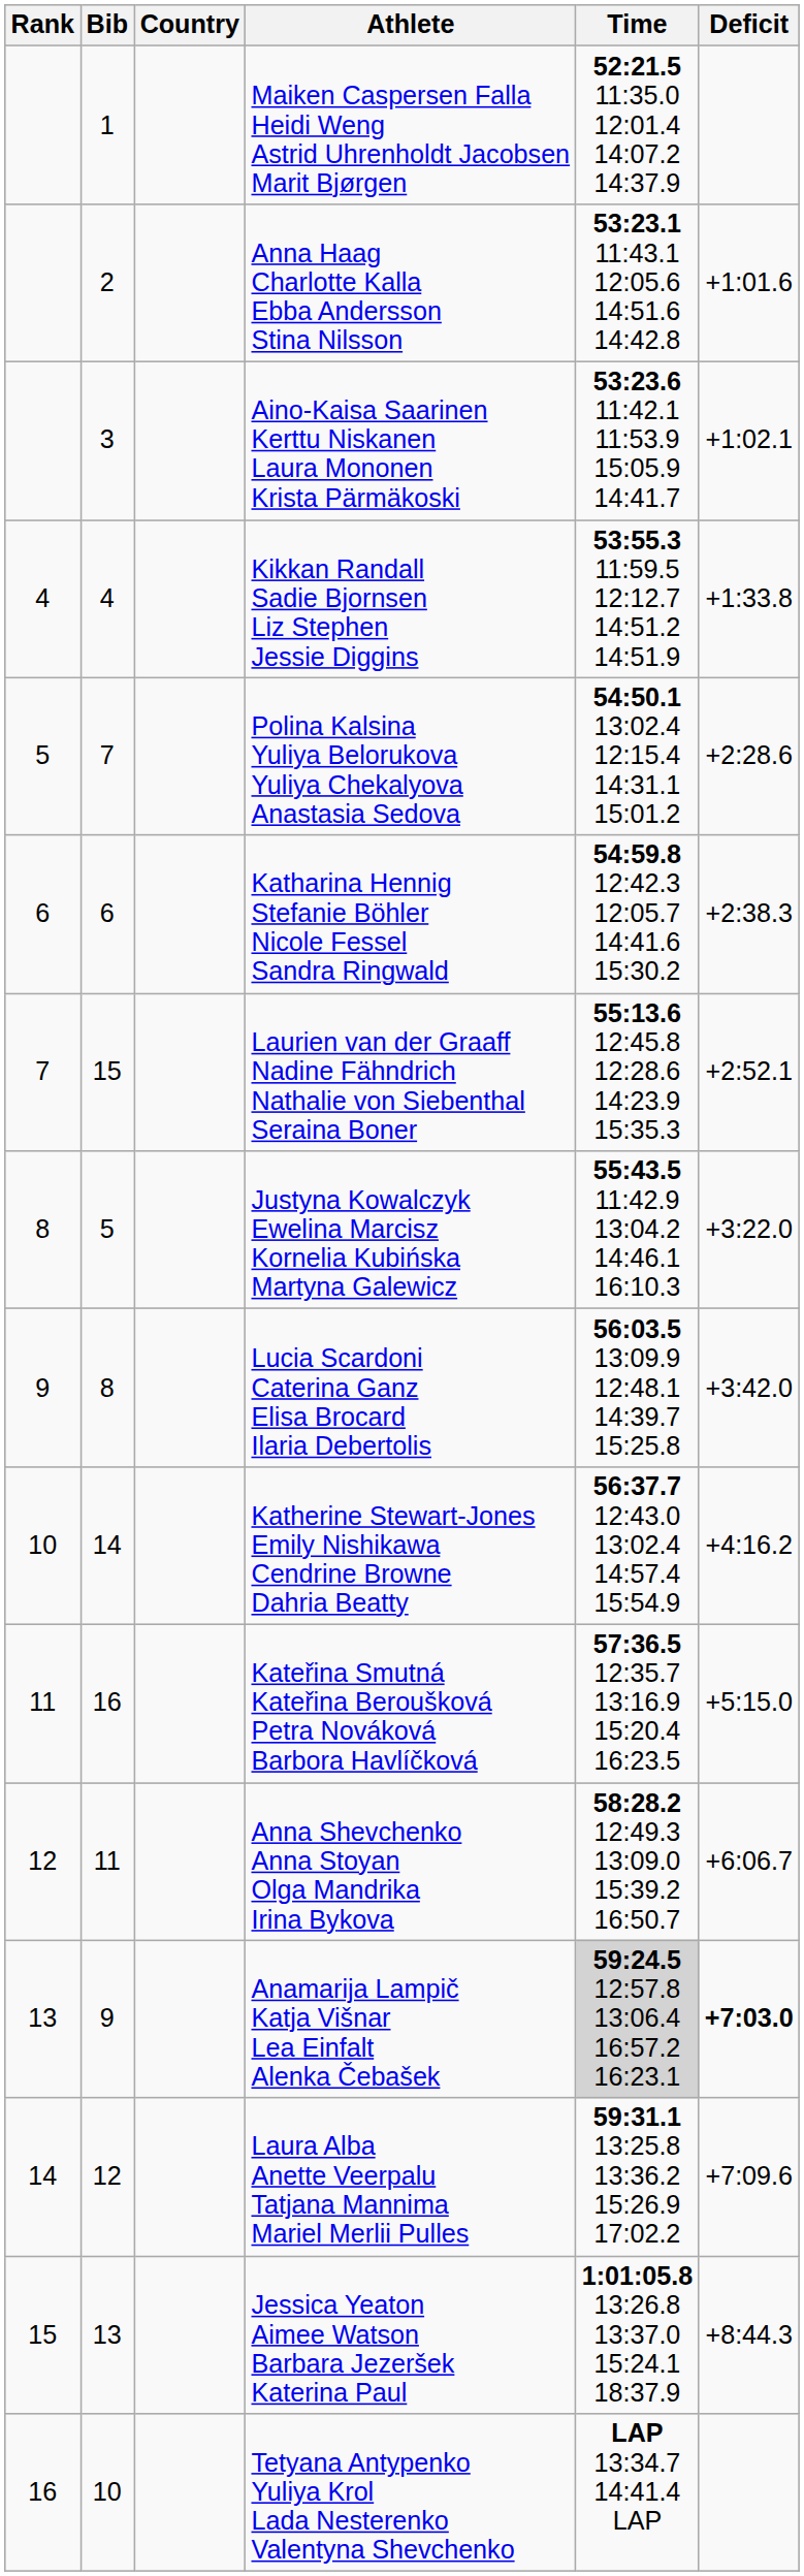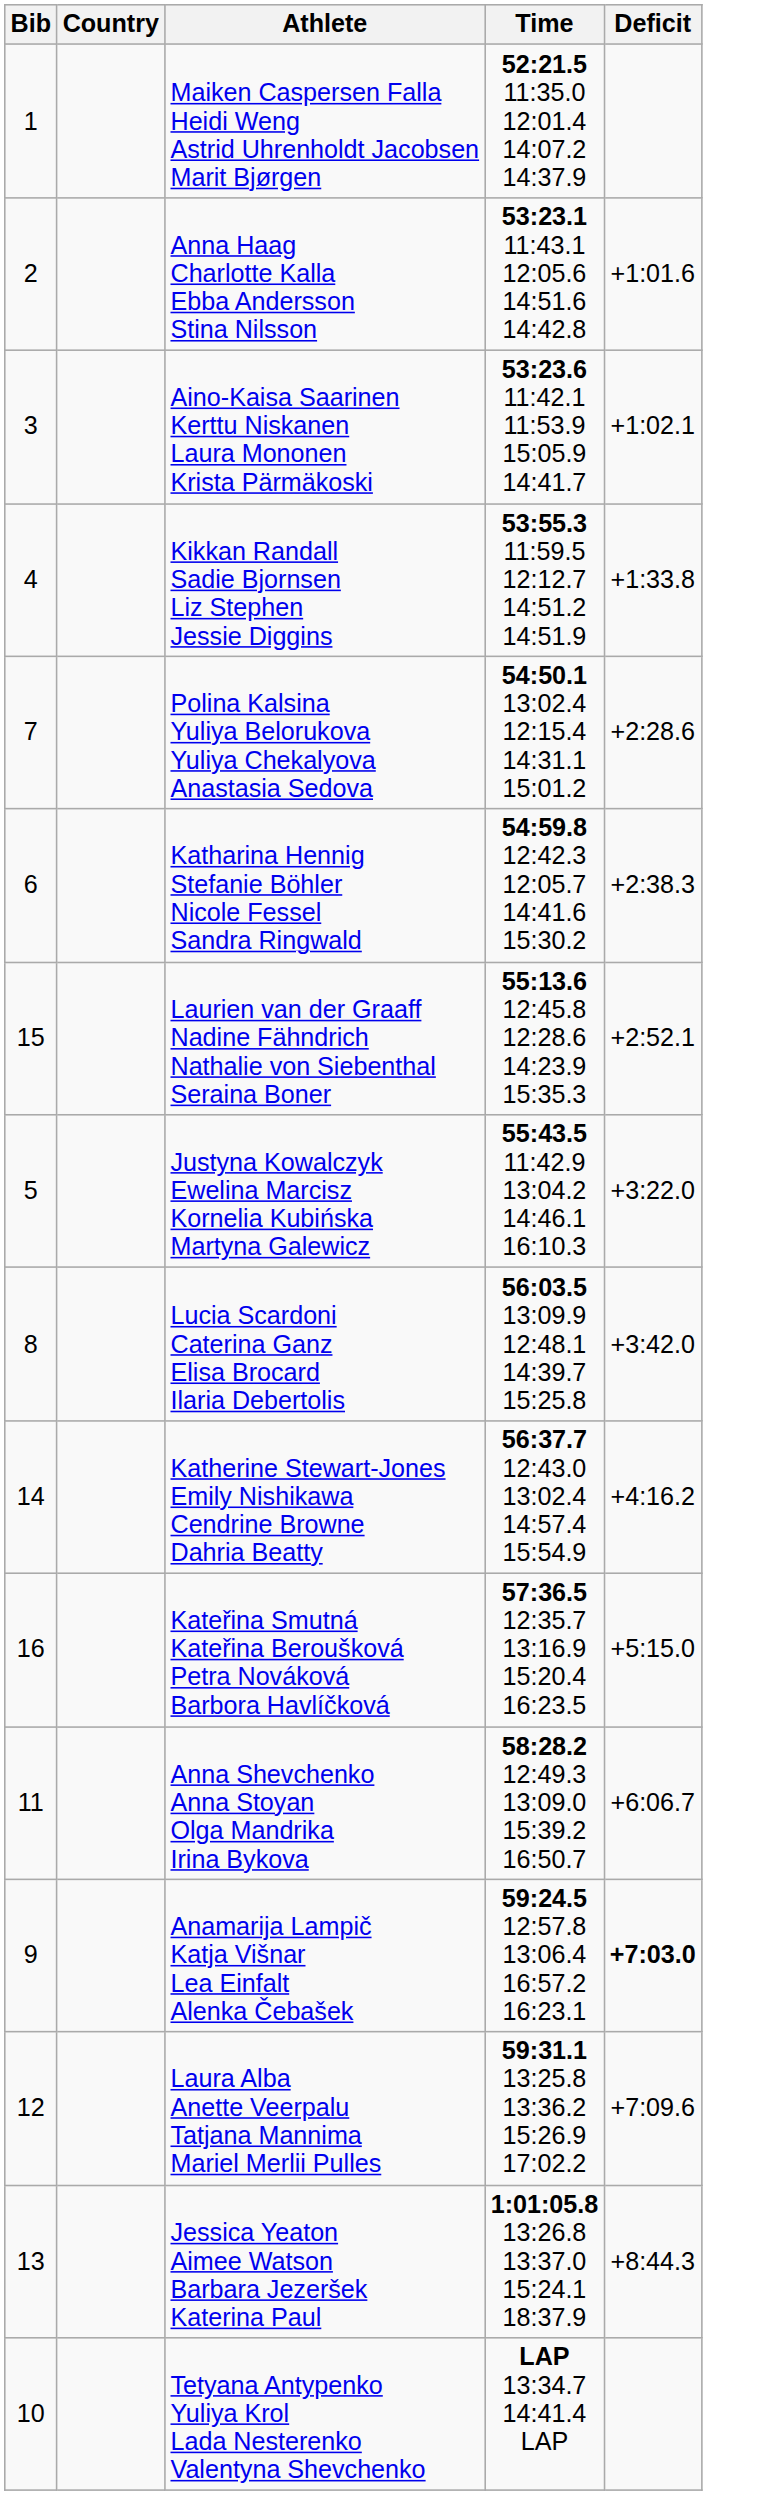- column: Rank | 4 | 5 | 6 | 7 | 8 | 9 | 10 | 11 | 12 | 13 | 14 | 15 | 16
Anamarija Lampič Katja Višnar Lea Einfalt Alenka Čebašek | Time: lightgrey background -> no background
